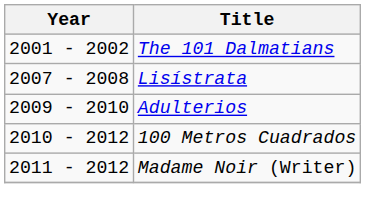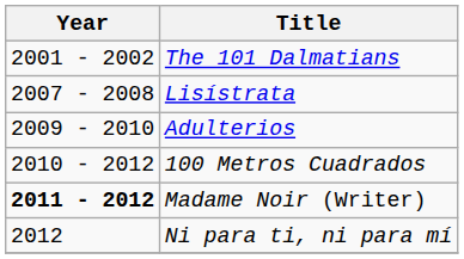Madame Noir (Writer) | Year: normal -> bold
+ row: 2012 | Ni para ti, ni para mí
